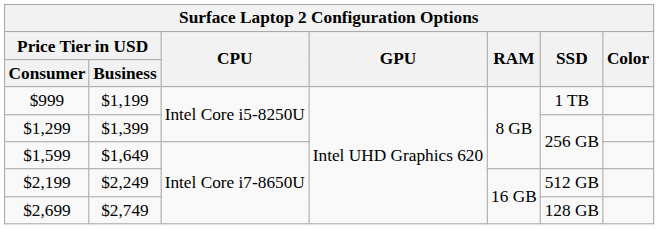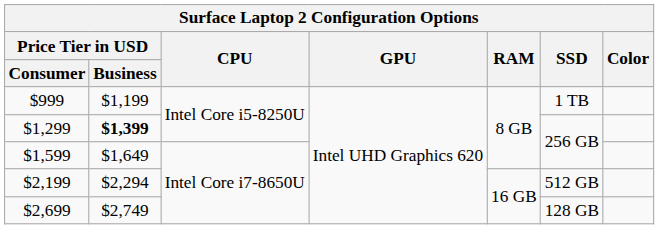$1,299 | Price Tier in USD / Business: normal -> bold
$2,199 | Price Tier in USD / Business: $2,249 -> $2,294
